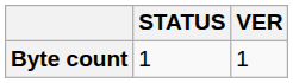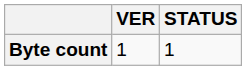columns swapped: VER <-> STATUS
